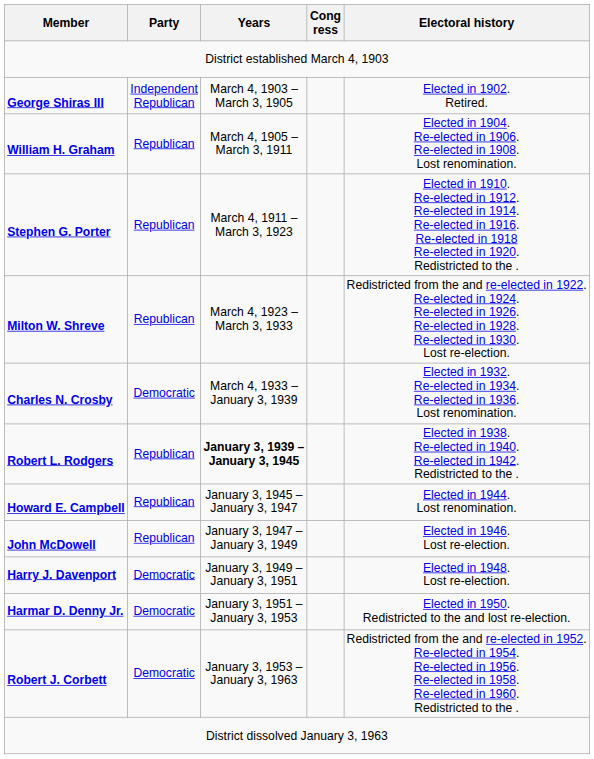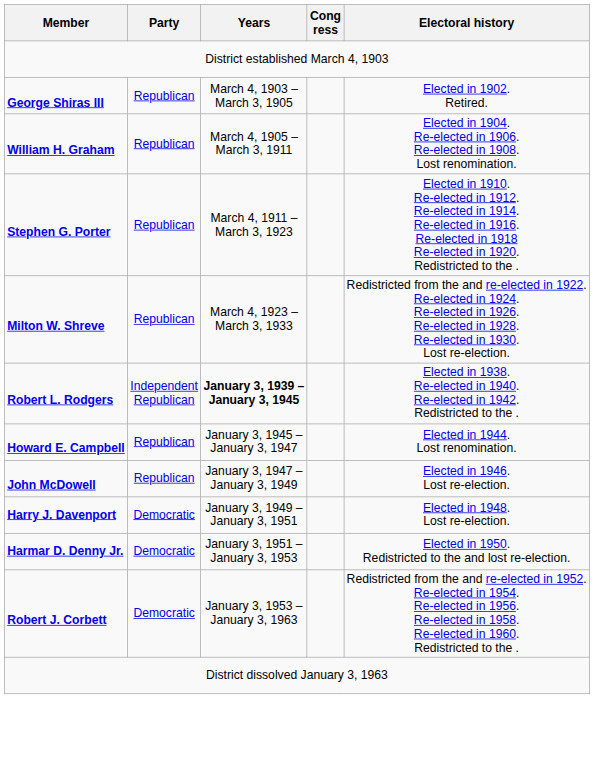George Shiras III | Party: Independent Republican -> Republican
- row: Charles N. Crosby | Democratic | March 4, 1933 – January 3, 1939 | Elected in 1932. Re-elected in 1934. Re-elected in 1936. Lost renomination.
Robert L. Rodgers | Party: Republican -> Independent Republican
